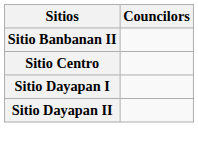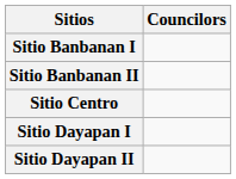+ row: Sitio Banbanan I
